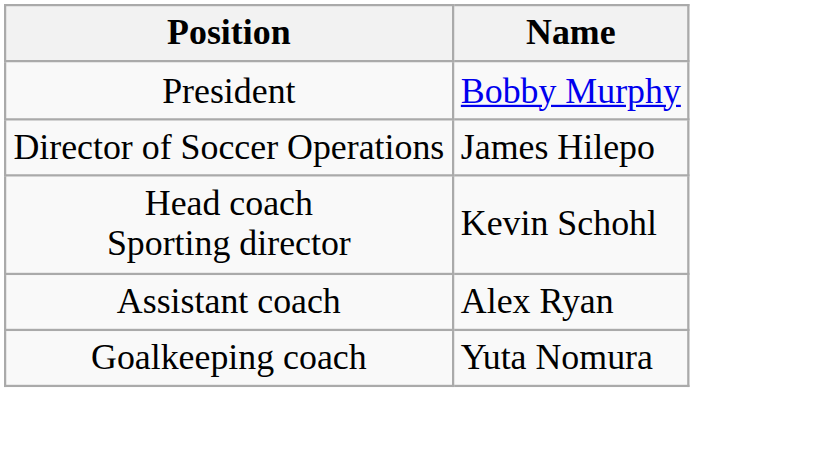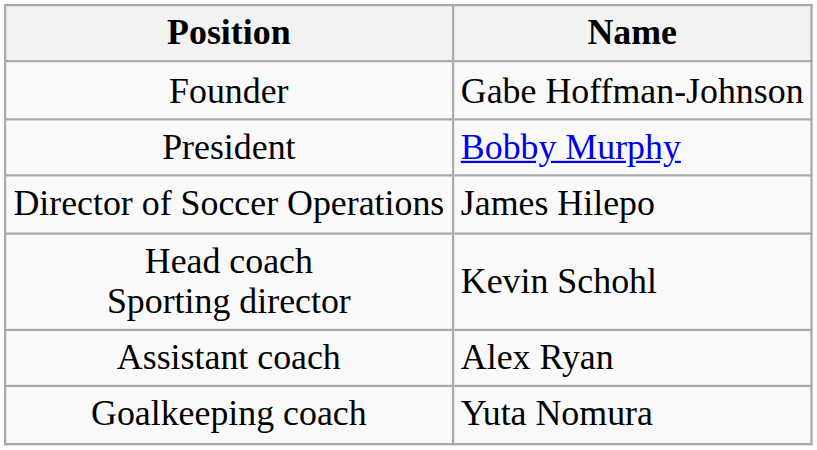+ row: Founder | Gabe Hoffman-Johnson
